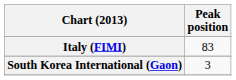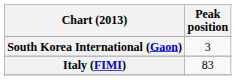rows swapped: Italy (FIMI) <-> South Korea International (Gaon)
